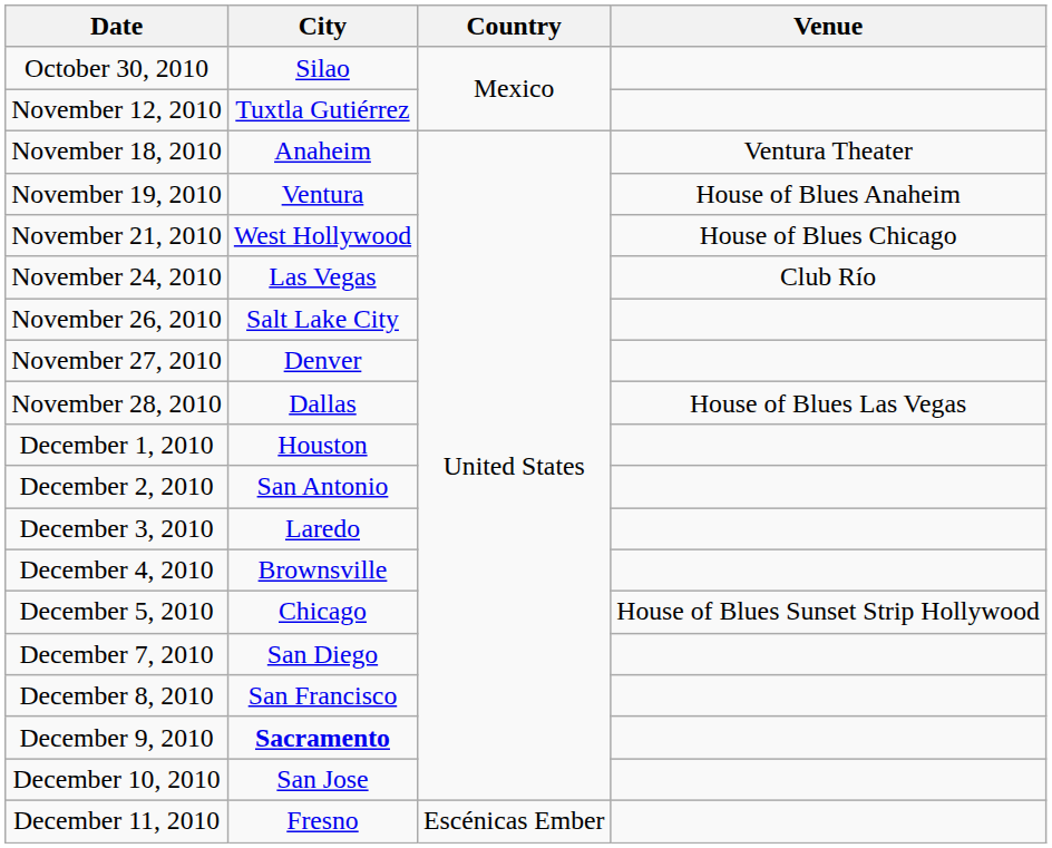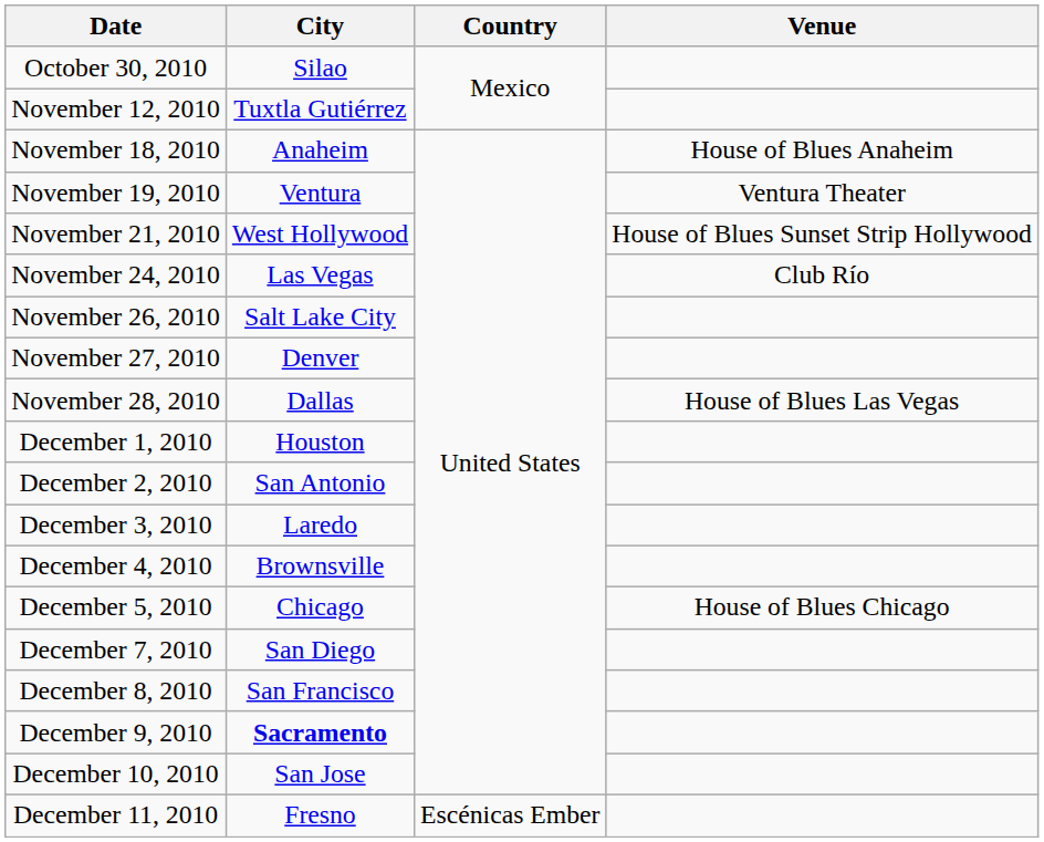November 18, 2010 | Venue: Ventura Theater -> House of Blues Anaheim
November 19, 2010 | Venue: House of Blues Anaheim -> Ventura Theater
November 21, 2010 | Venue: House of Blues Chicago -> House of Blues Sunset Strip Hollywood
December 5, 2010 | Venue: House of Blues Sunset Strip Hollywood -> House of Blues Chicago
